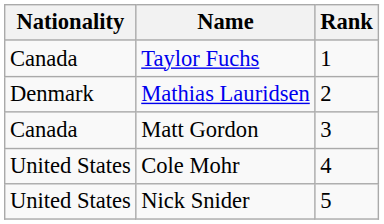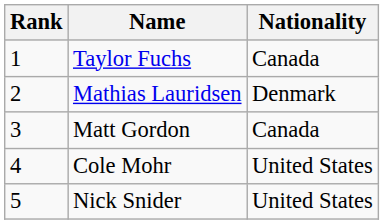columns swapped: Rank <-> Nationality
